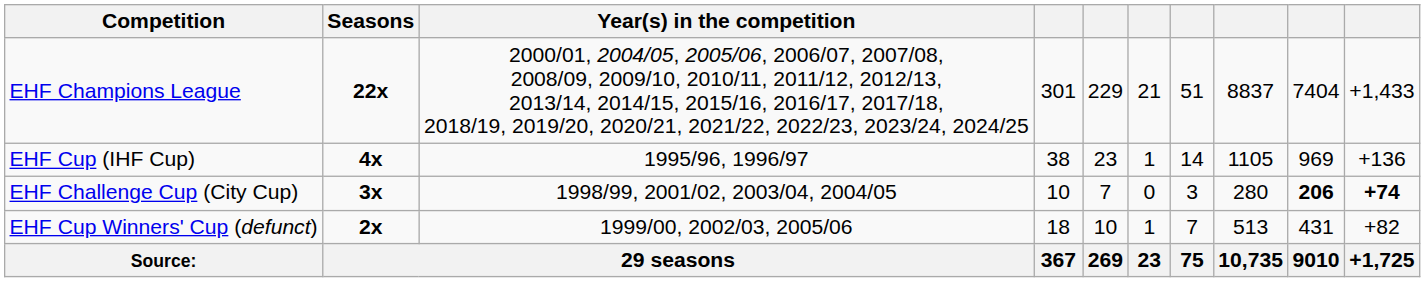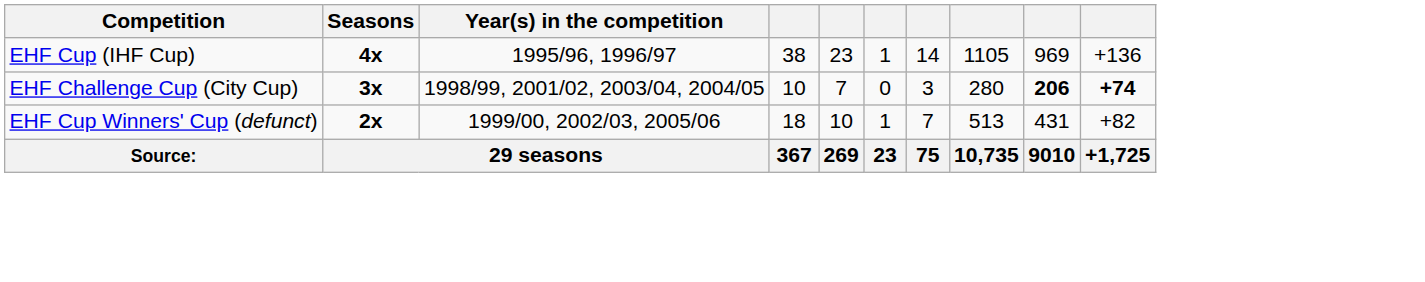- row: EHF Champions League | 22x | 2000/01, 2004/05, 2005/06, 2006/07, 2007/08, 2008/09, 2009/10, 2010/11, 2011/12, 2012/13, 2013/14, 2014/15, 2015/16, 2016/17, 2017/18, 2018/19, 2019/20, 2020/21, 2021/22, 2022/23, 2023/24, 2024/25 | 301 | 229 | 21 | 51 | 8837 | 7404 | +1,433
